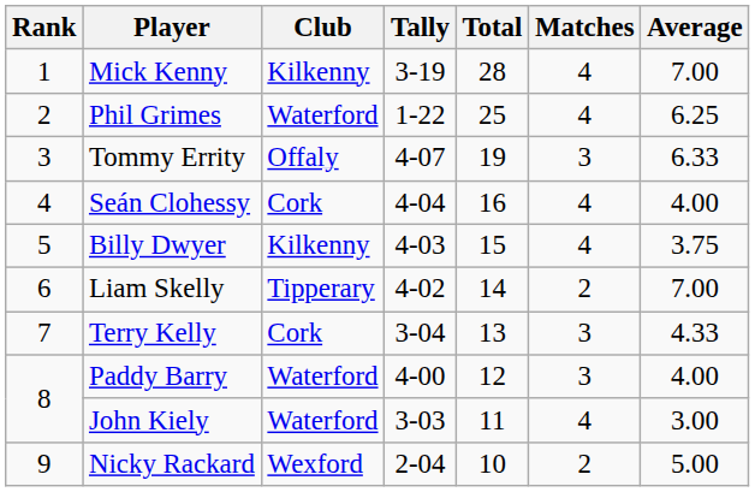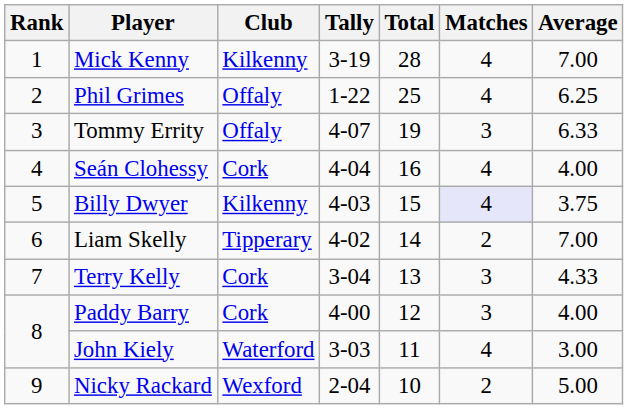Phil Grimes | Club: Waterford -> Offaly
Billy Dwyer | Matches: no background -> lavender background
Paddy Barry | Club: Waterford -> Cork
